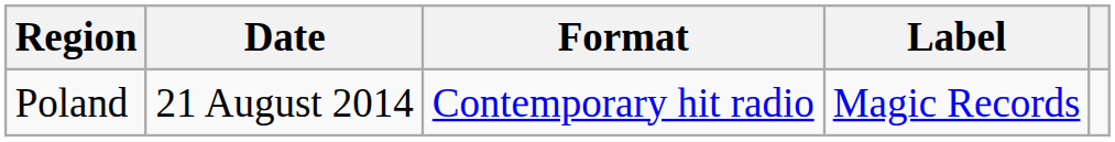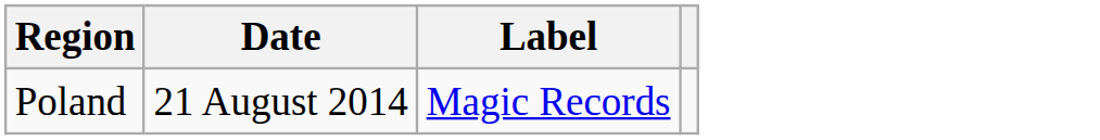- column: Format | Contemporary hit radio
